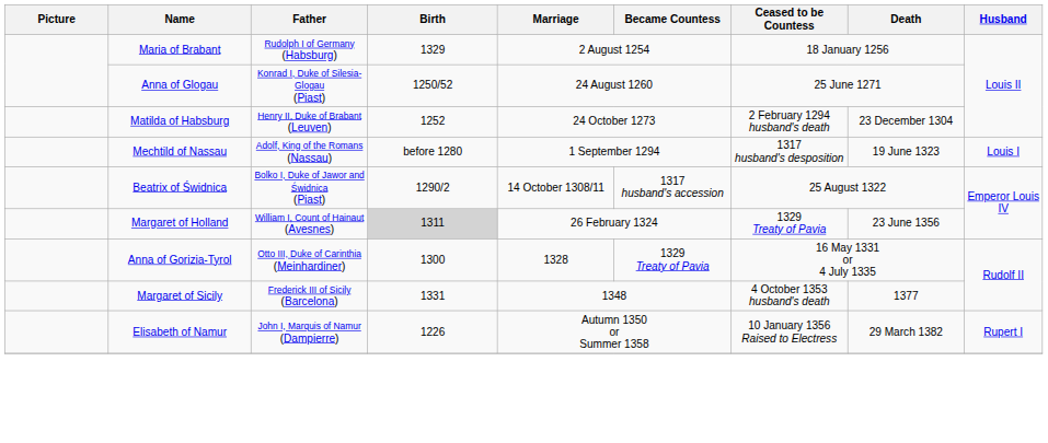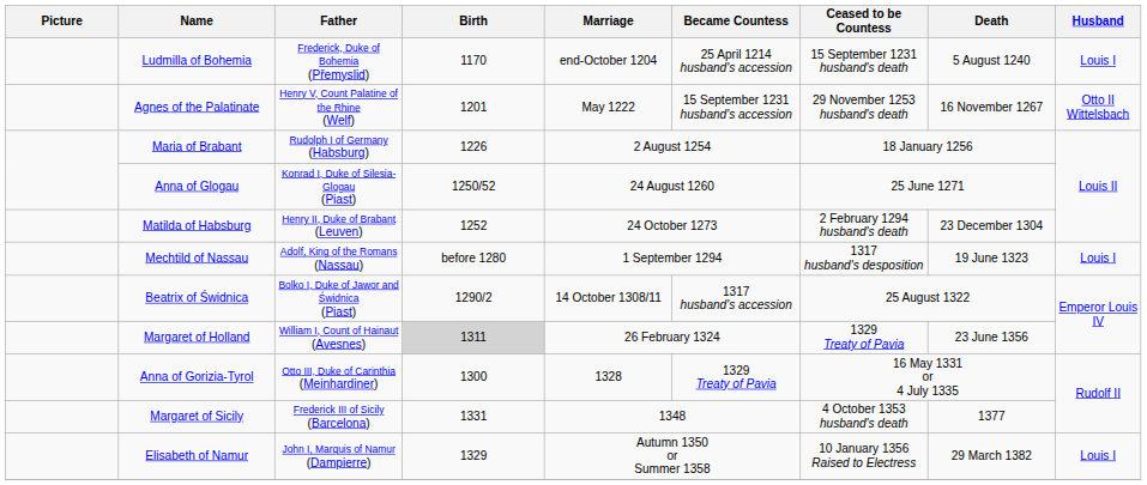+ row: Ludmilla of Bohemia | Frederick, Duke of Bohemia (Přemyslid) | 1170 | end-October 1204 | 25 April 1214 husband's accession | 15 September 1231 husband's death | 5 August 1240 | Louis I
+ row: Agnes of the Palatinate | Henry V, Count Palatine of the Rhine (Welf) | 1201 | May 1222 | 15 September 1231 husband's accession | 29 November 1253 husband's death | 16 November 1267 | Otto II Wittelsbach
Maria of Brabant | Birth: 1329 -> 1226
Elisabeth of Namur | Birth: 1226 -> 1329
Elisabeth of Namur | Husband: Rupert I -> Louis I
